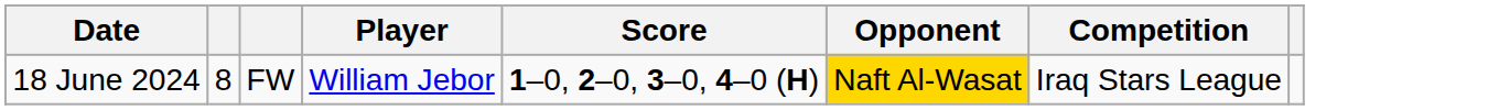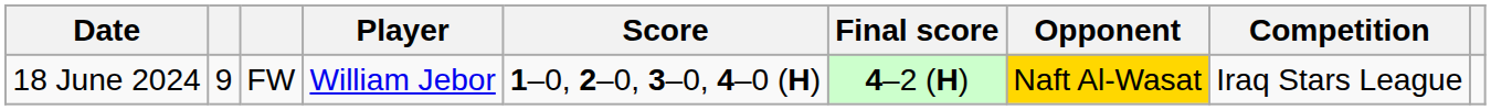+ column: Final score | 4–2 (H)
18 June 2024 | column 2: 8 -> 9
